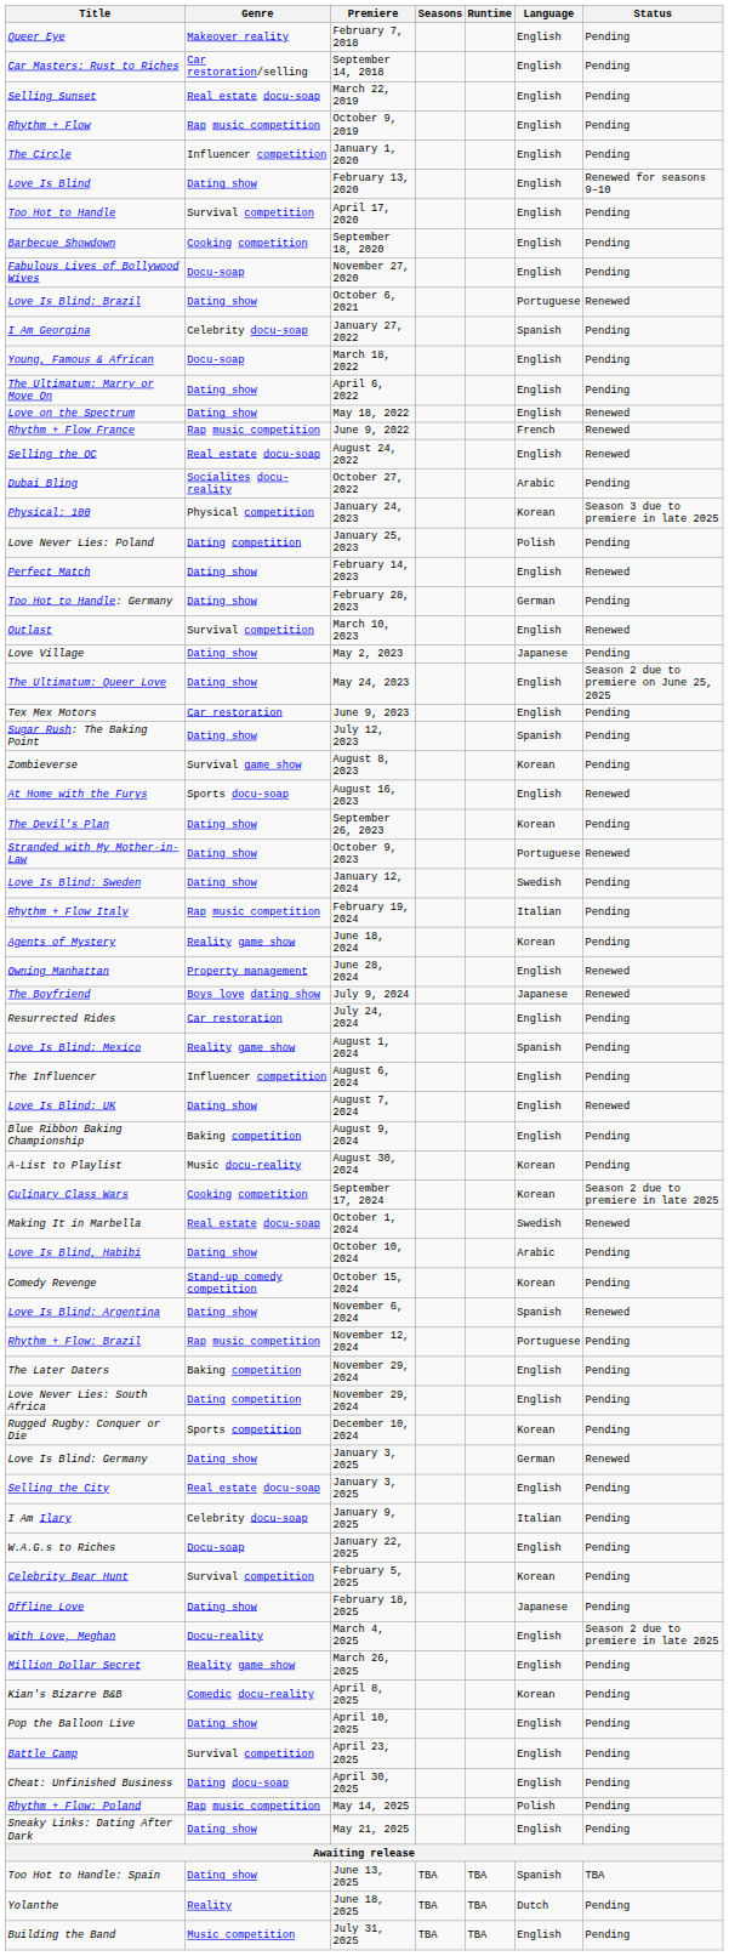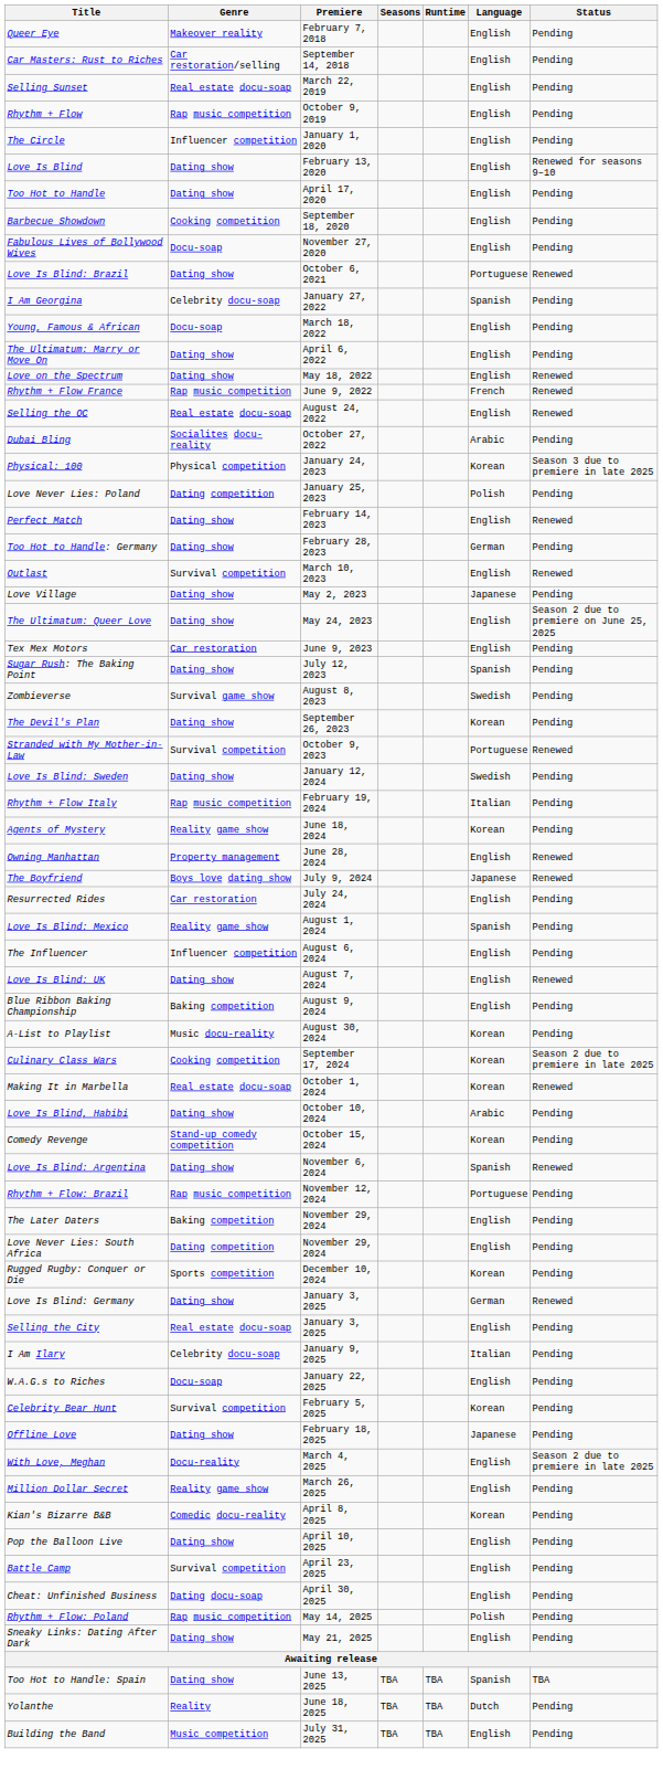Too Hot to Handle | Genre: Survival competition -> Dating show
Zombieverse | Language: Korean -> Swedish
- row: At Home with the Furys | Sports docu-soap | August 16, 2023 | English | Renewed
Stranded with My Mother-in-Law | Genre: Dating show -> Survival competition
Making It in Marbella | Language: Swedish -> Korean
